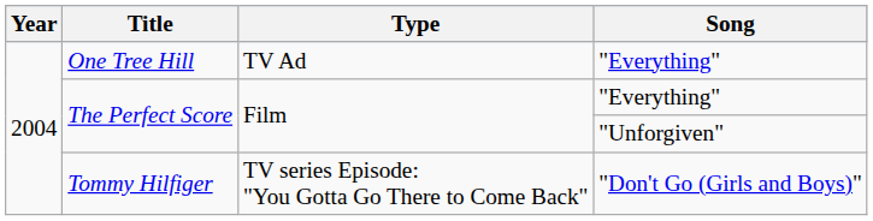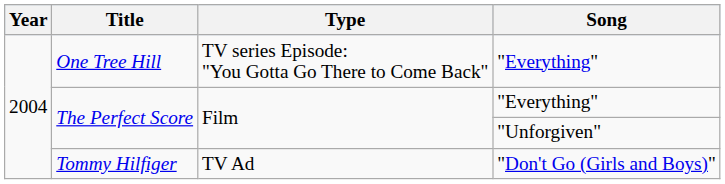One Tree Hill | Type: TV Ad -> TV series Episode: "You Gotta Go There to Come Back"
Tommy Hilfiger | Type: TV series Episode: "You Gotta Go There to Come Back" -> TV Ad
